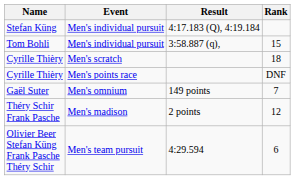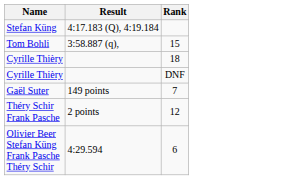- column: Event | Men's individual pursuit | Men's individual pursuit | Men's scratch | Men's points race | Men's omnium | Men's madison | Men's team pursuit
